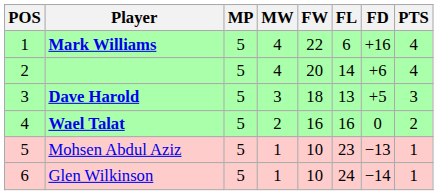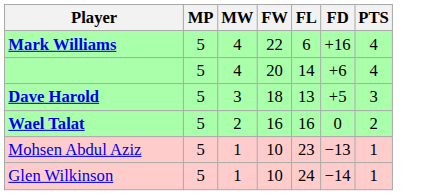- column: POS | 1 | 2 | 3 | 4 | 5 | 6
